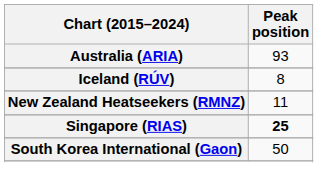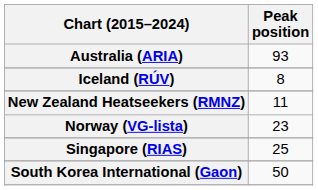+ row: Norway (VG-lista) | 23
Singapore (RIAS) | Peak position: bold -> normal
